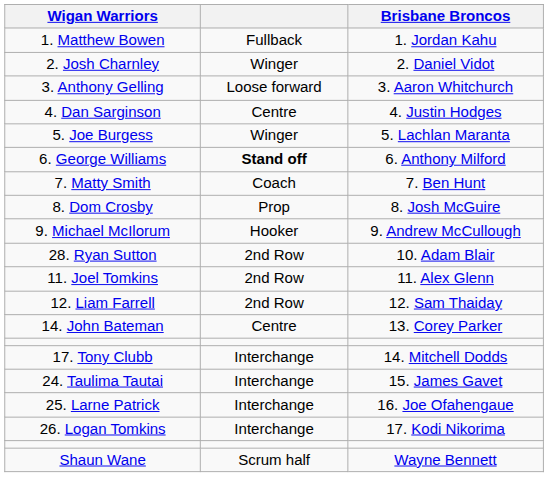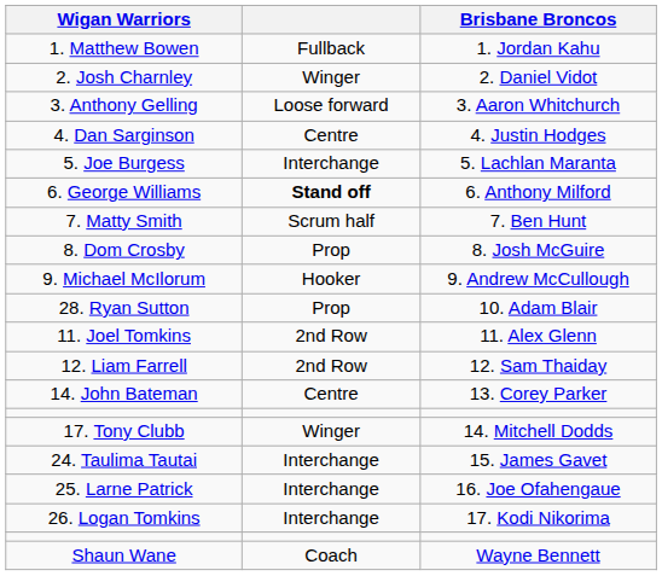5. Joe Burgess | column 2: Winger -> Interchange
7. Matty Smith | column 2: Coach -> Scrum half
28. Ryan Sutton | column 2: 2nd Row -> Prop
17. Tony Clubb | column 2: Interchange -> Winger
Shaun Wane | column 2: Scrum half -> Coach
